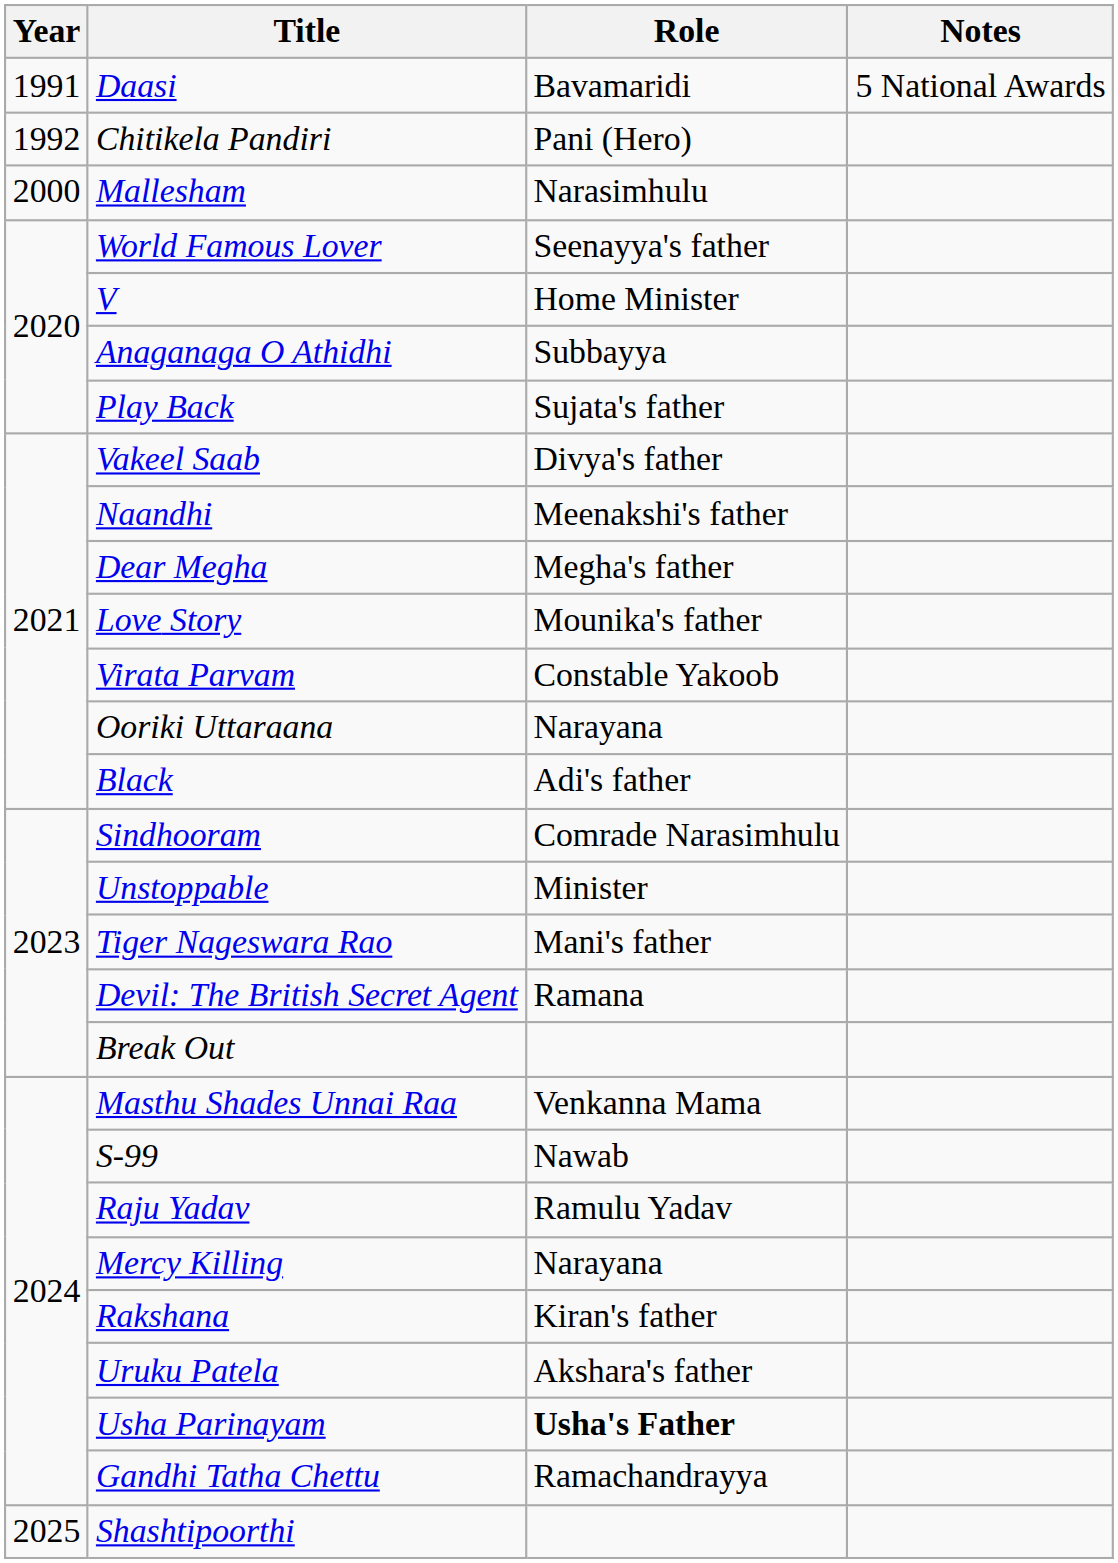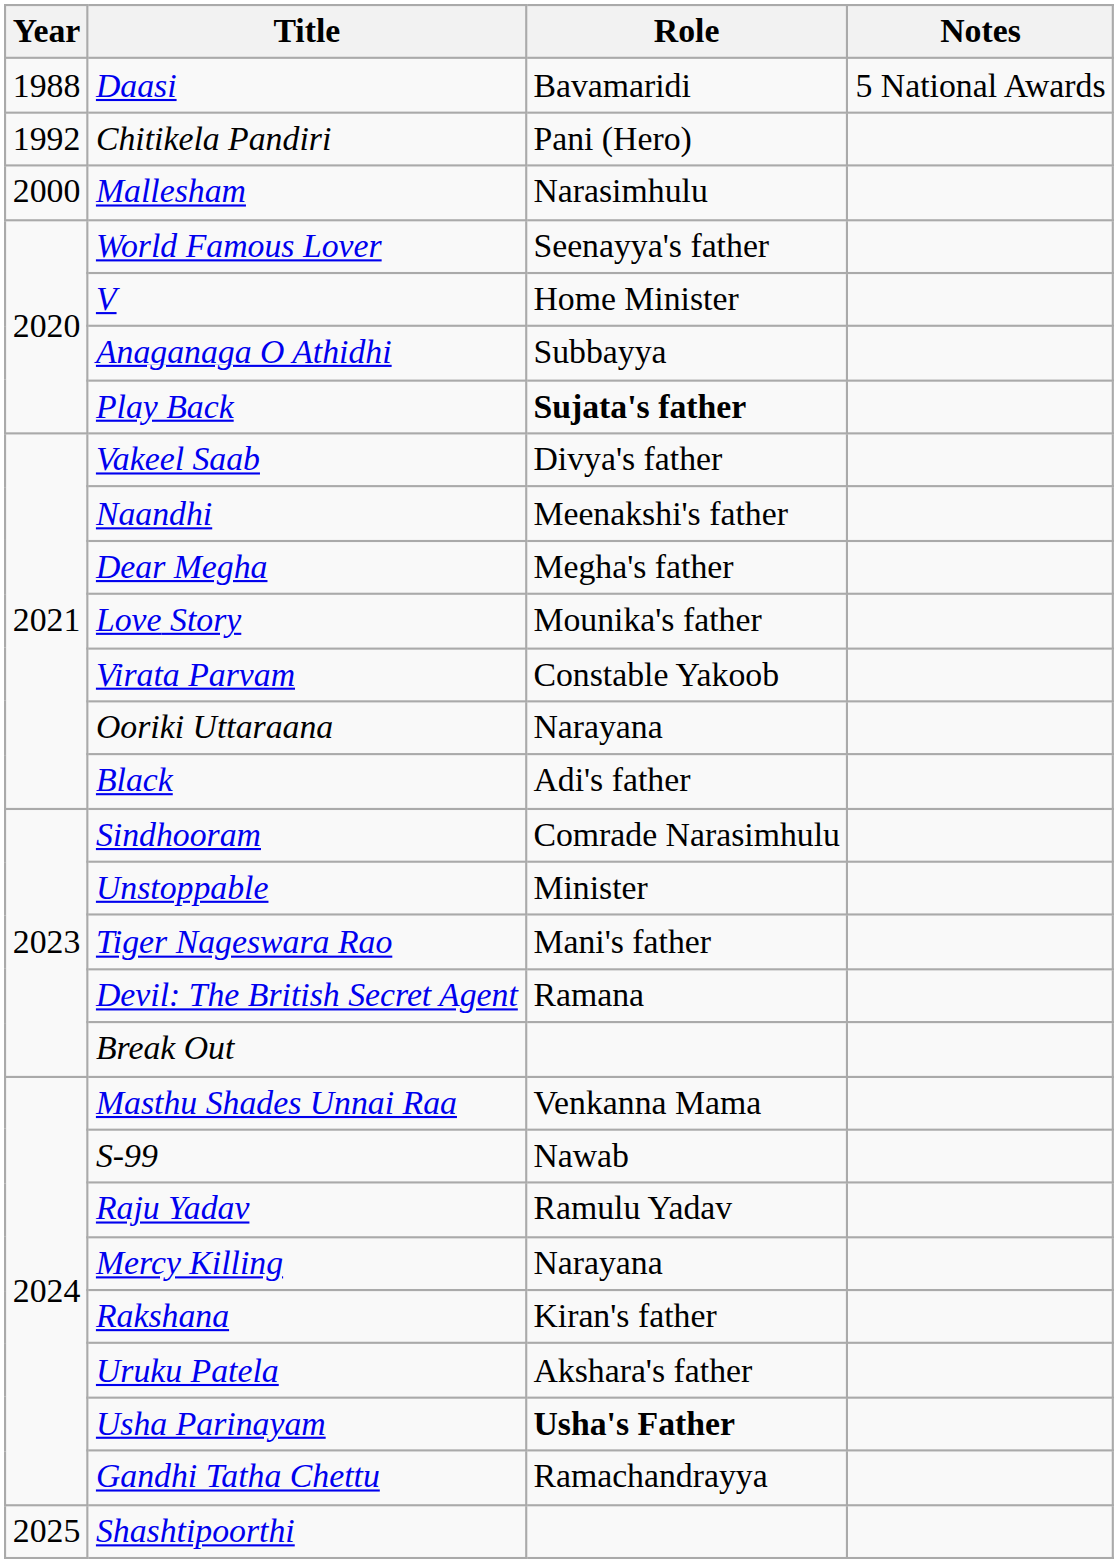Daasi | Year: 1991 -> 1988
Play Back | Role: normal -> bold
